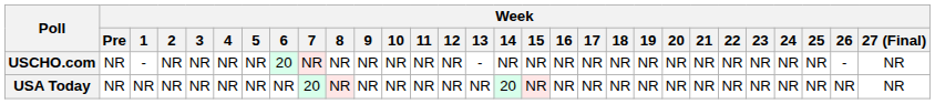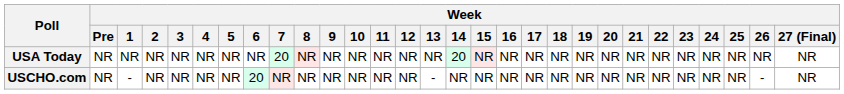rows swapped: USCHO.com <-> USA Today
